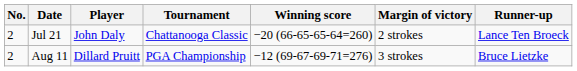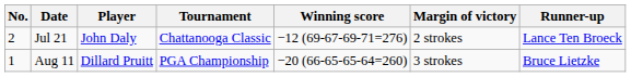Jul 21 | Winning score: −20 (66-65-65-64=260) -> −12 (69-67-69-71=276)
Aug 11 | No.: 2 -> 1
Aug 11 | Winning score: −12 (69-67-69-71=276) -> −20 (66-65-65-64=260)
